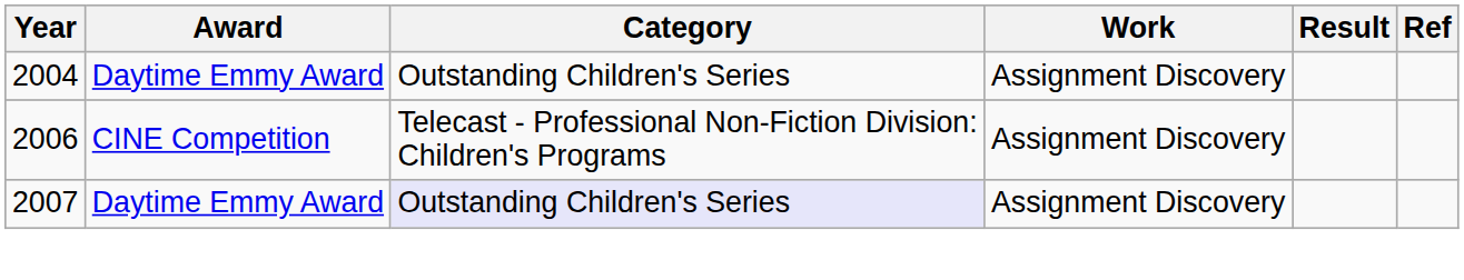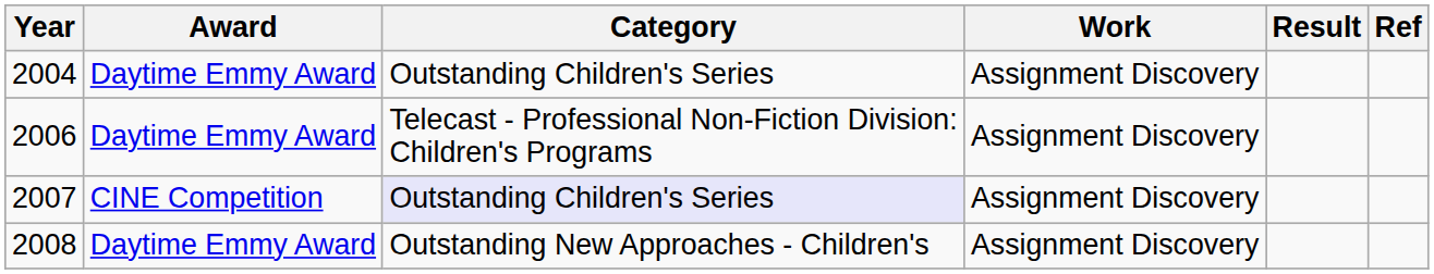2006 | Award: CINE Competition -> Daytime Emmy Award
2007 | Award: Daytime Emmy Award -> CINE Competition
+ row: 2008 | Daytime Emmy Award | Outstanding New Approaches - Children's | Assignment Discovery
